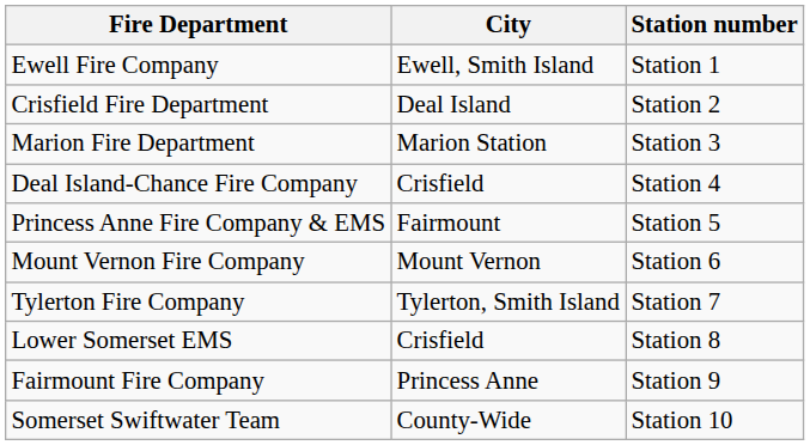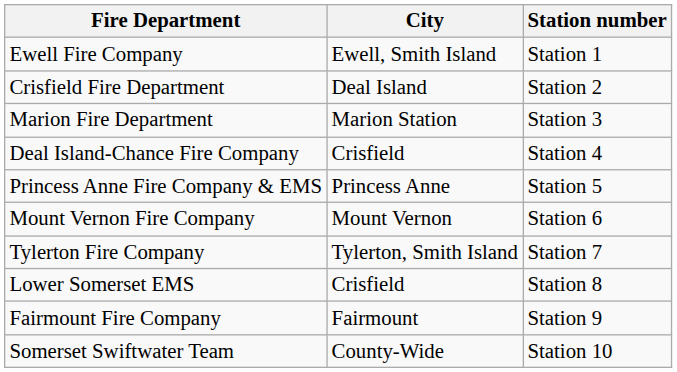Princess Anne Fire Company & EMS | City: Fairmount -> Princess Anne
Fairmount Fire Company | City: Princess Anne -> Fairmount
